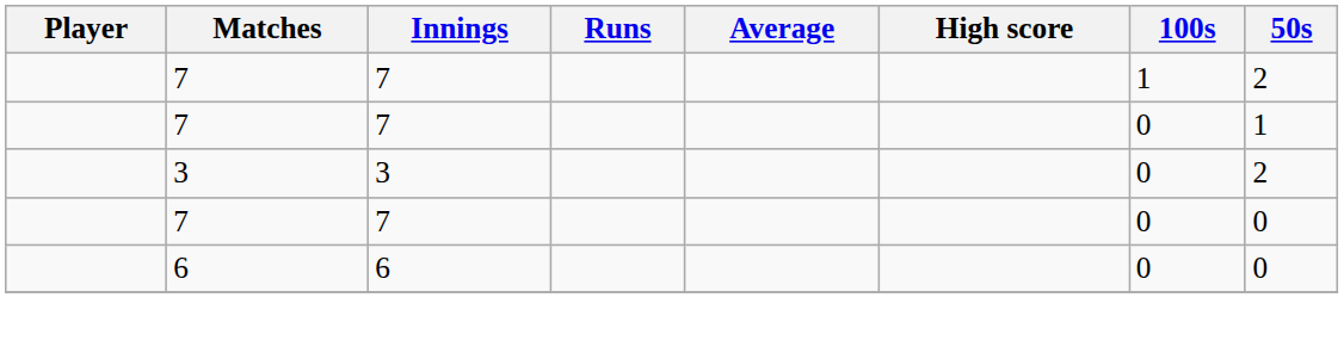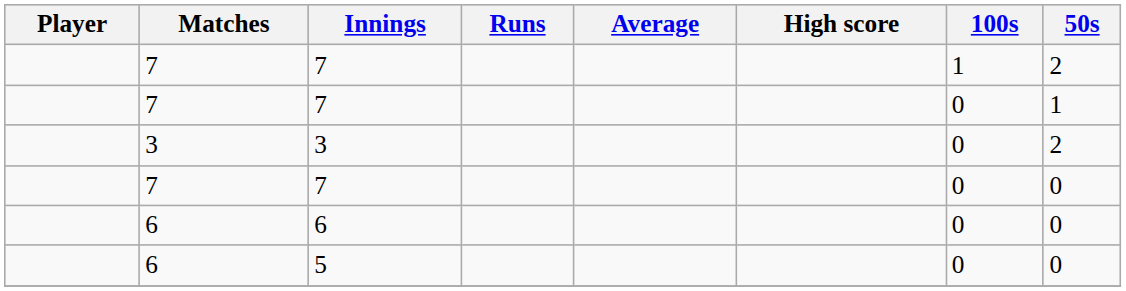+ row: 6 | 5 | 0 | 0
